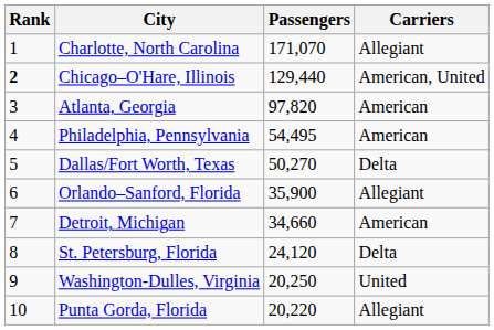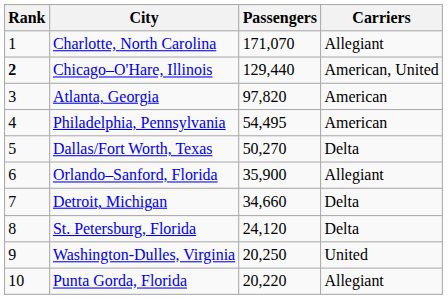Detroit, Michigan | Carriers: American -> Delta
